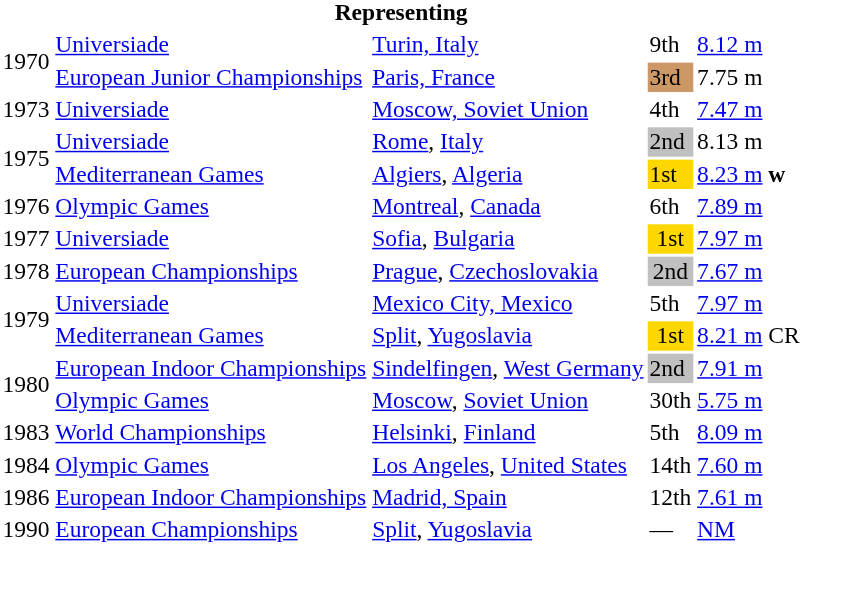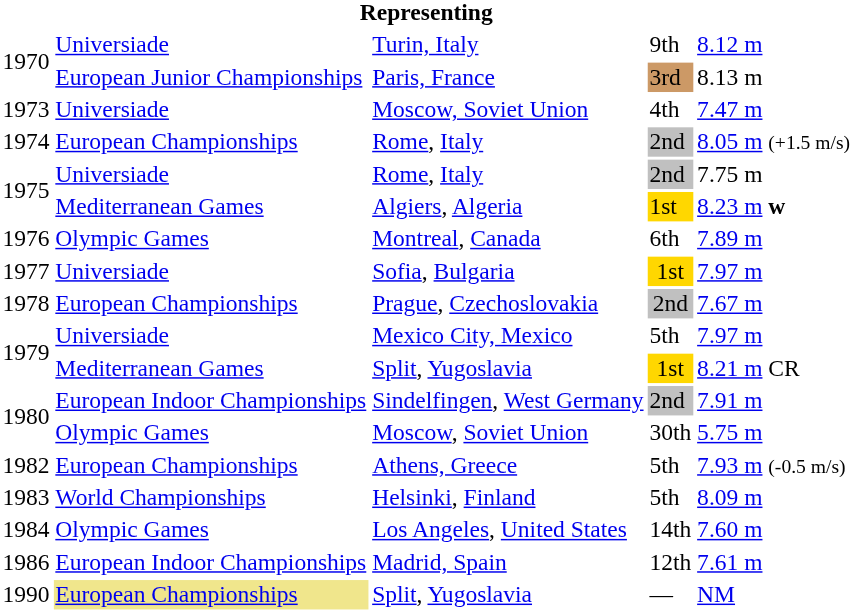Paris, France | column 5: 7.75 m -> 8.13 m
+ row: 1974 | European Championships | Rome, Italy | 2nd | 8.05 m (+1.5 m/s)
1975 / Rome, Italy | column 5: 8.13 m -> 7.75 m
+ row: 1982 | European Championships | Athens, Greece | 5th | 7.93 m (-0.5 m/s)
1990 / Split, Yugoslavia | column 2: no background -> khaki background
